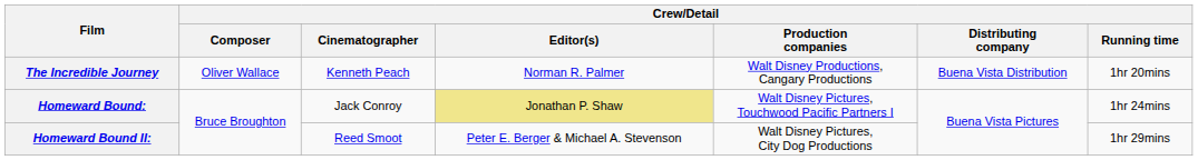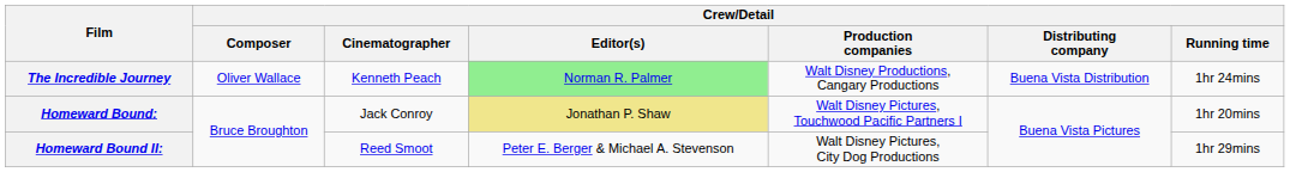The Incredible Journey | Crew/Detail / Editor(s): no background -> lightgreen background
The Incredible Journey | Crew/Detail / Running time: 1hr 20mins -> 1hr 24mins
Homeward Bound: | Crew/Detail / Running time: 1hr 24mins -> 1hr 20mins
